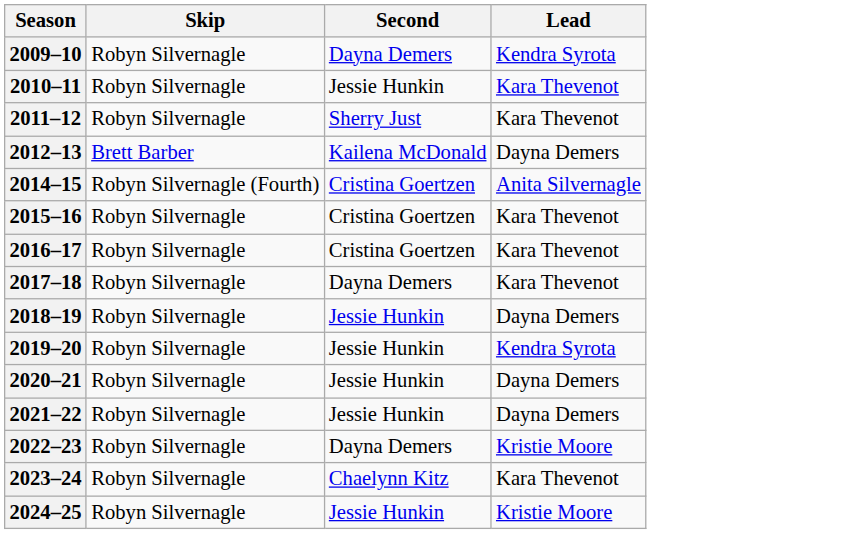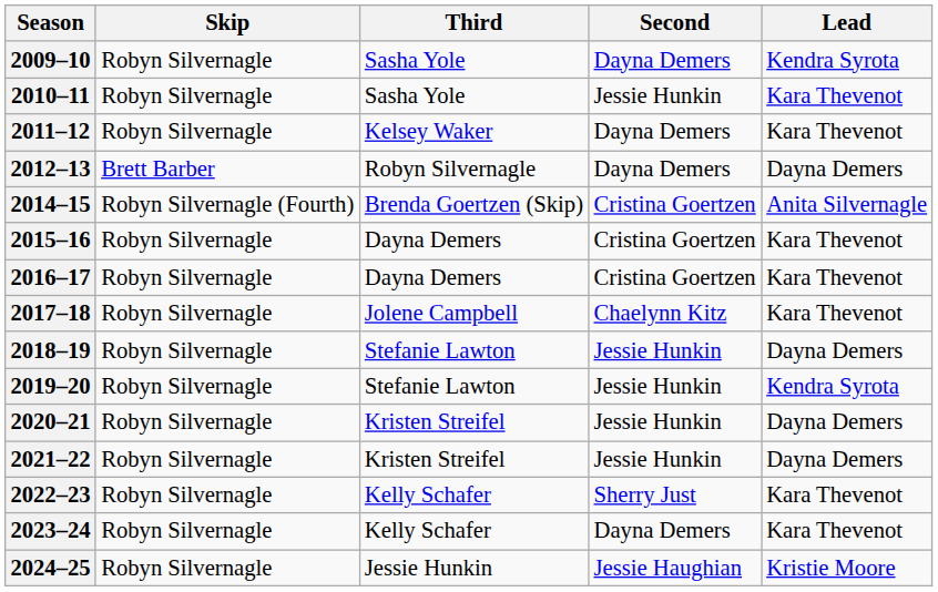+ column: Third | Sasha Yole | Sasha Yole | Kelsey Waker | Robyn Silvernagle | Brenda Goertzen (Skip) | Dayna Demers | Dayna Demers | Jolene Campbell | Stefanie Lawton | Stefanie Lawton | Kristen Streifel | Kristen Streifel | Kelly Schafer | Kelly Schafer | Jessie Hunkin
2011–12 | Second: Sherry Just -> Dayna Demers
2012–13 | Second: Kailena McDonald -> Dayna Demers
2017–18 | Second: Dayna Demers -> Chaelynn Kitz
2022–23 | Second: Dayna Demers -> Sherry Just
2022–23 | Lead: Kristie Moore -> Kara Thevenot
2023–24 | Second: Chaelynn Kitz -> Dayna Demers
2024–25 | Second: Jessie Hunkin -> Jessie Haughian
